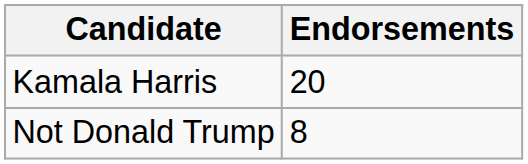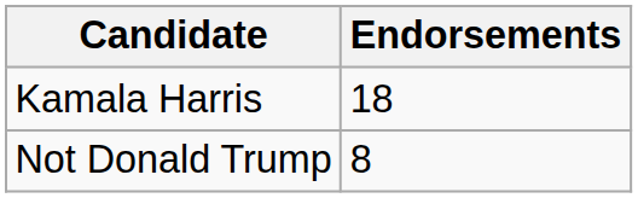Kamala Harris | Endorsements: 20 -> 18
